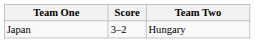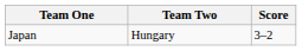columns swapped: Team Two <-> Score
